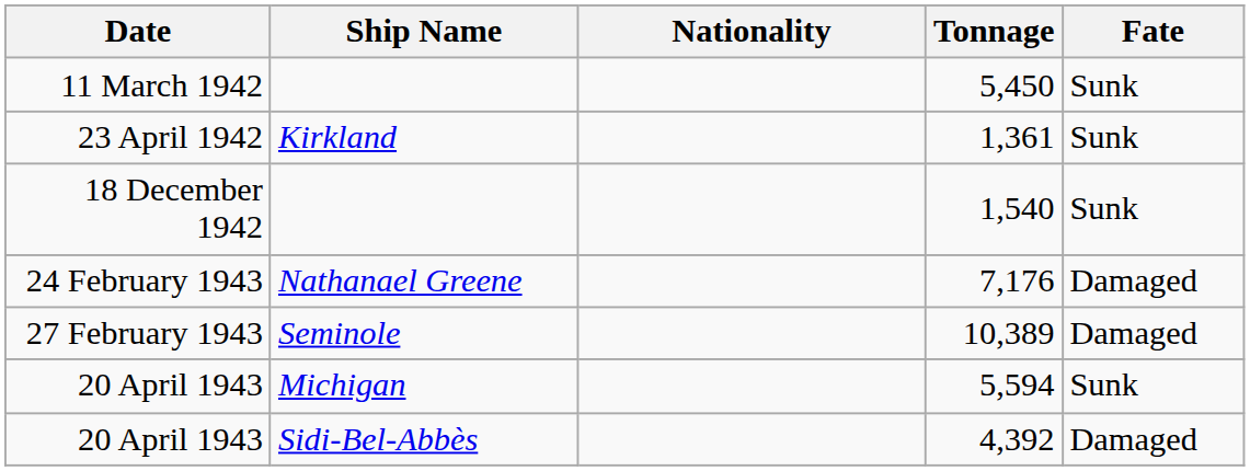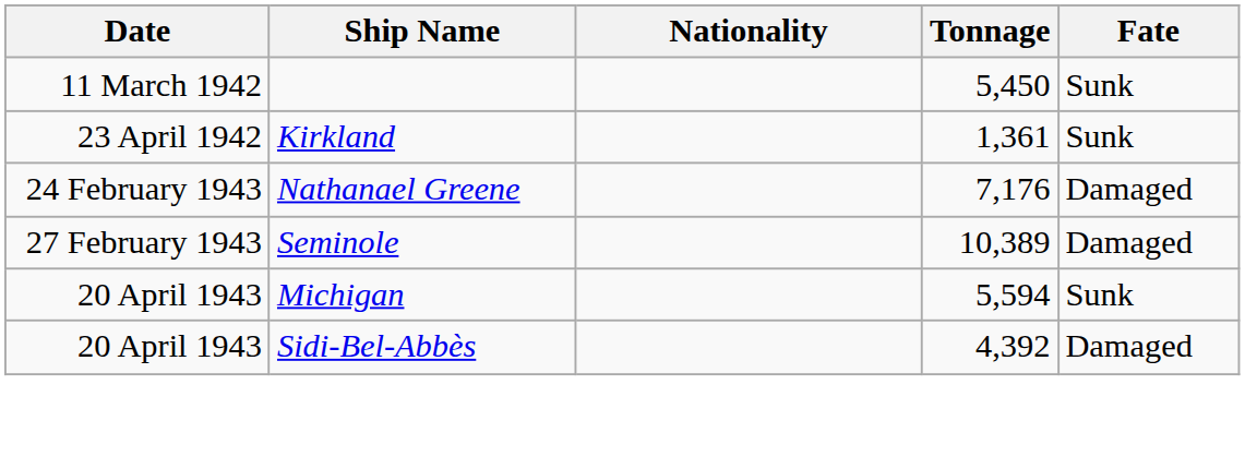- row: 18 December 1942 | 1,540 | Sunk
